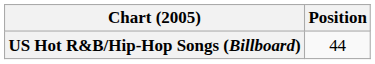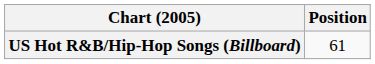US Hot R&B/Hip-Hop Songs (Billboard) | Position: 44 -> 61
